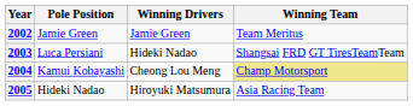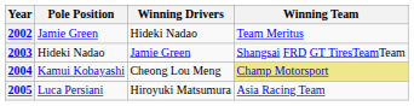2002 | Winning Drivers: Jamie Green -> Hideki Nadao
2003 | Pole Position: Luca Persiani -> Hideki Nadao
2003 | Winning Drivers: Hideki Nadao -> Jamie Green
2005 | Pole Position: Hideki Nadao -> Luca Persiani
